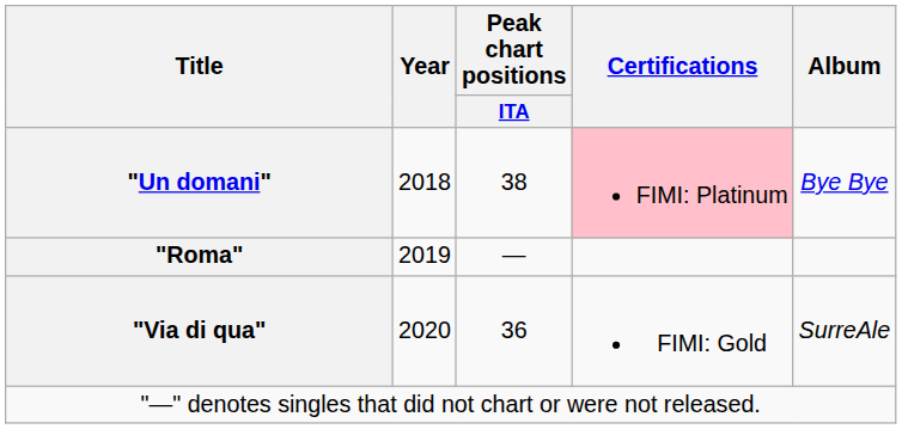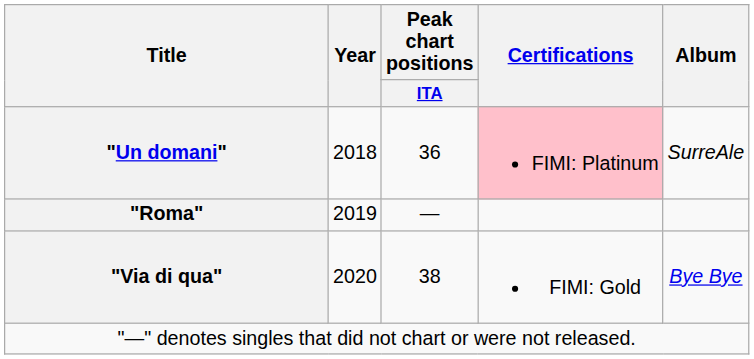"Un domani" | Peak chart positions / ITA: 38 -> 36
"Un domani" | Album: Bye Bye -> SurreAle
"Via di qua" | Peak chart positions / ITA: 36 -> 38
"Via di qua" | Album: SurreAle -> Bye Bye
